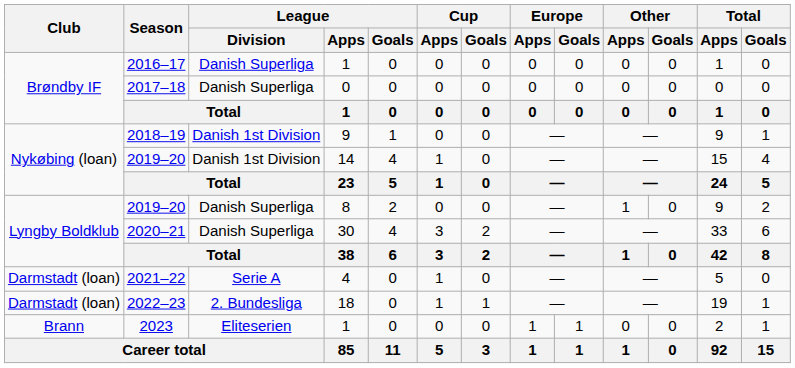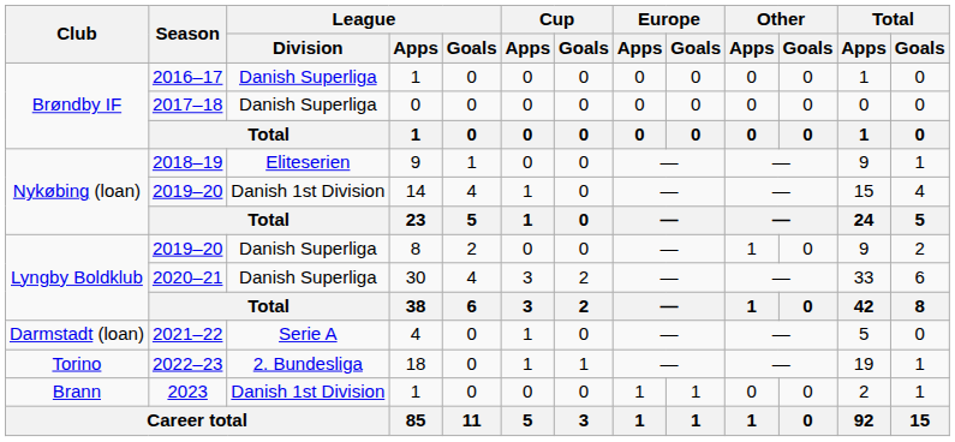2018–19 | League / Division: Danish 1st Division -> Eliteserien
2022–23 | Club: Darmstadt (loan) -> Torino
2023 | League / Division: Eliteserien -> Danish 1st Division
